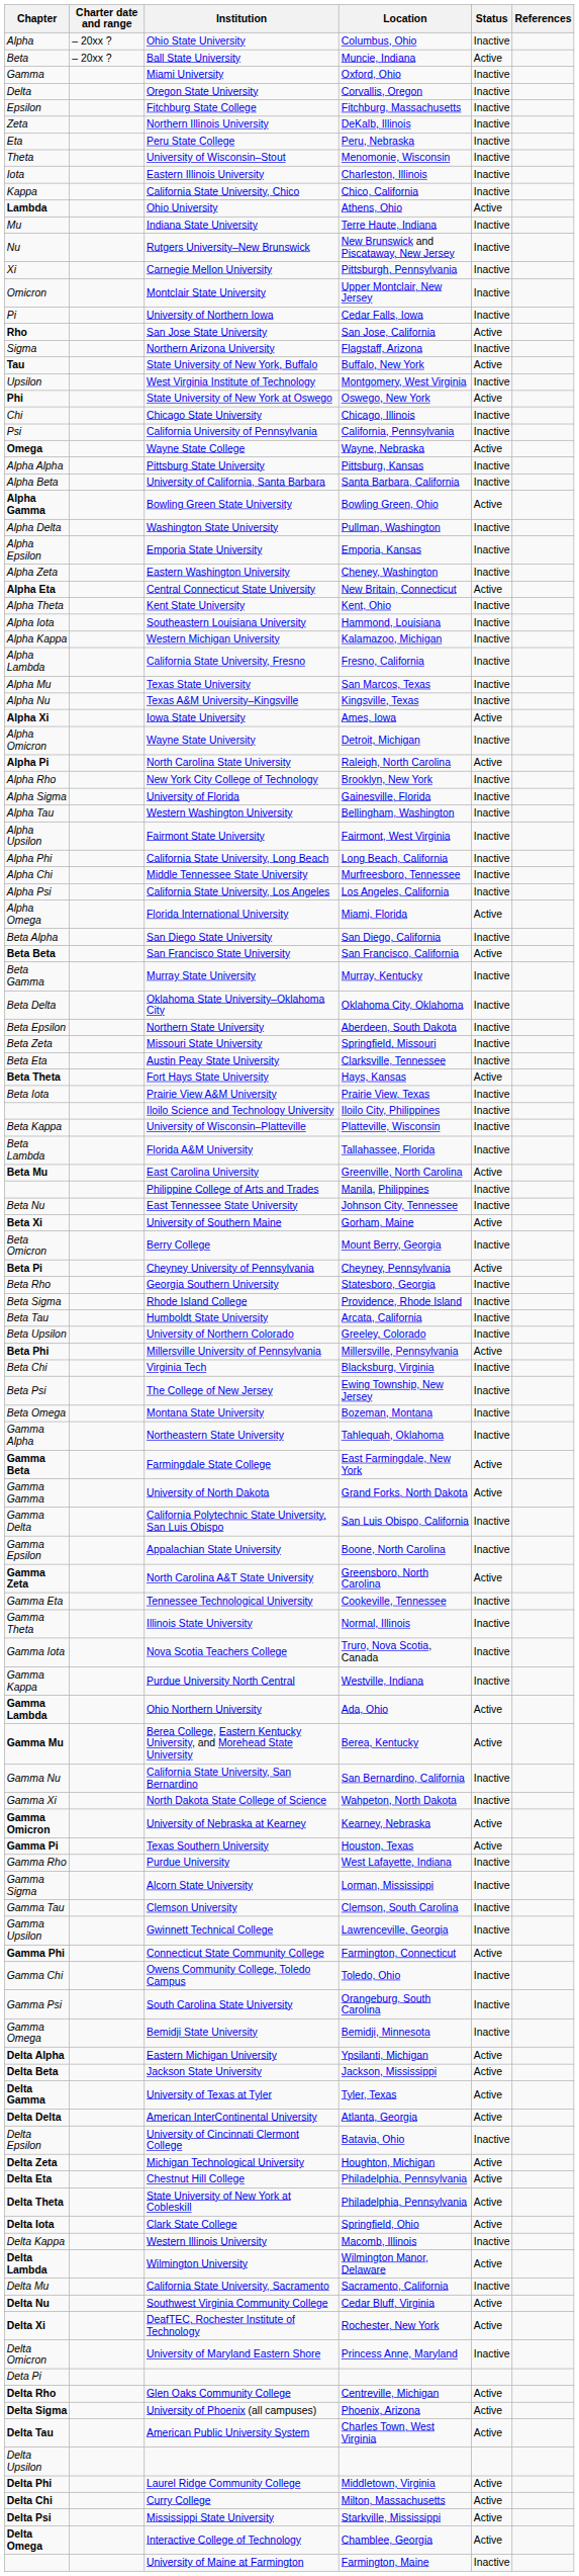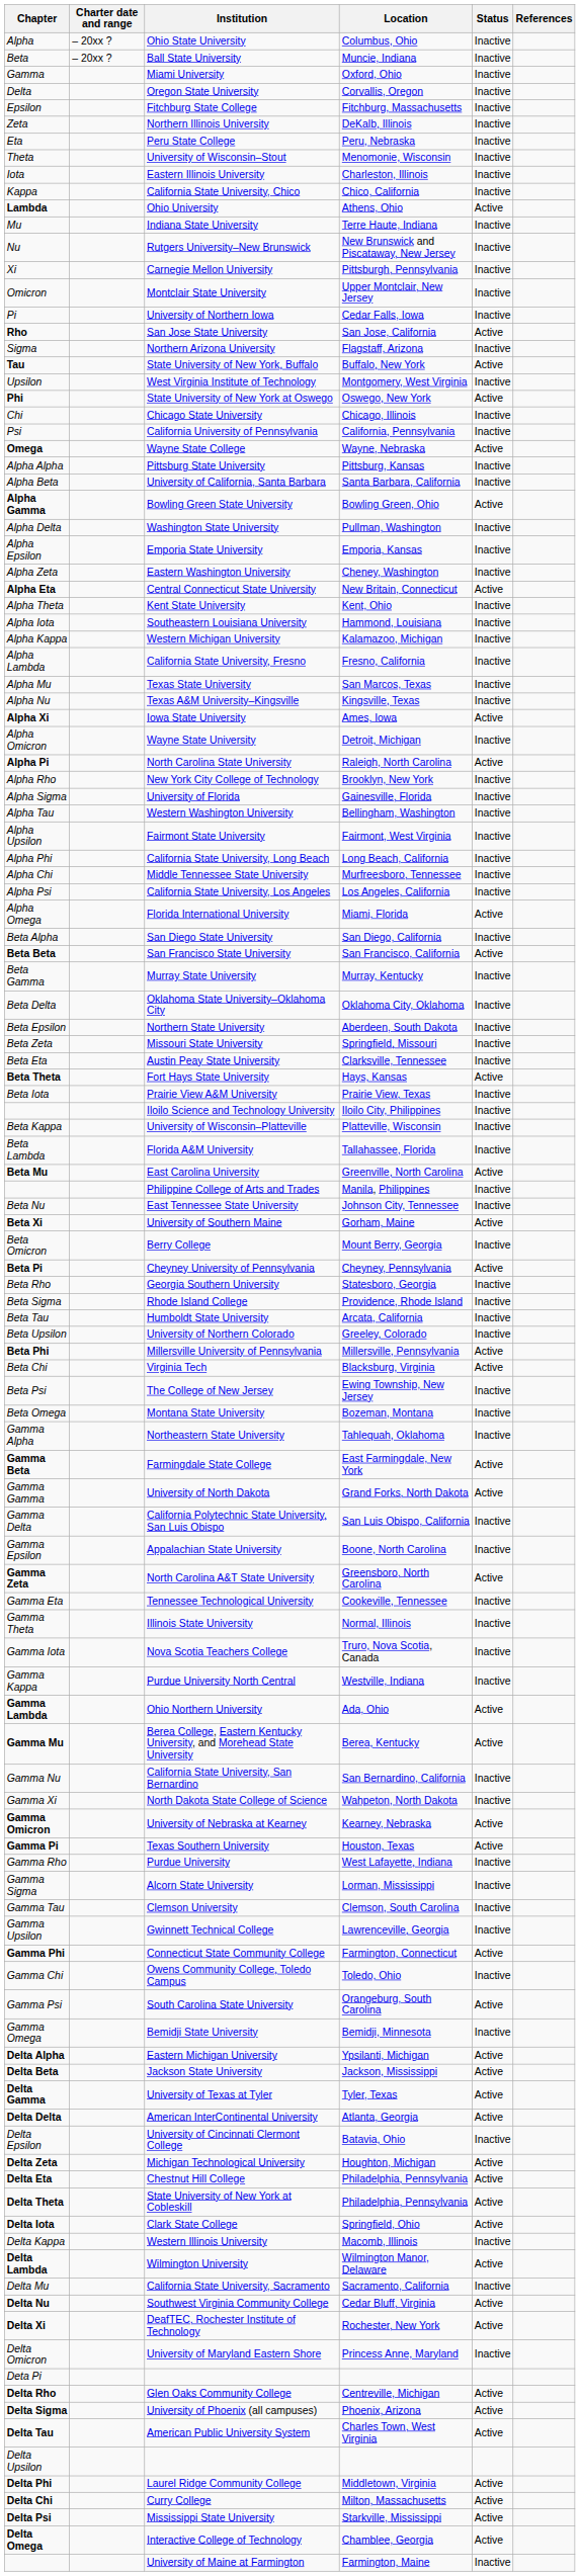Ball State University | Status: Active -> Inactive
Virginia Tech | Status: Inactive -> Active
South Carolina State University | Status: Inactive -> Active
